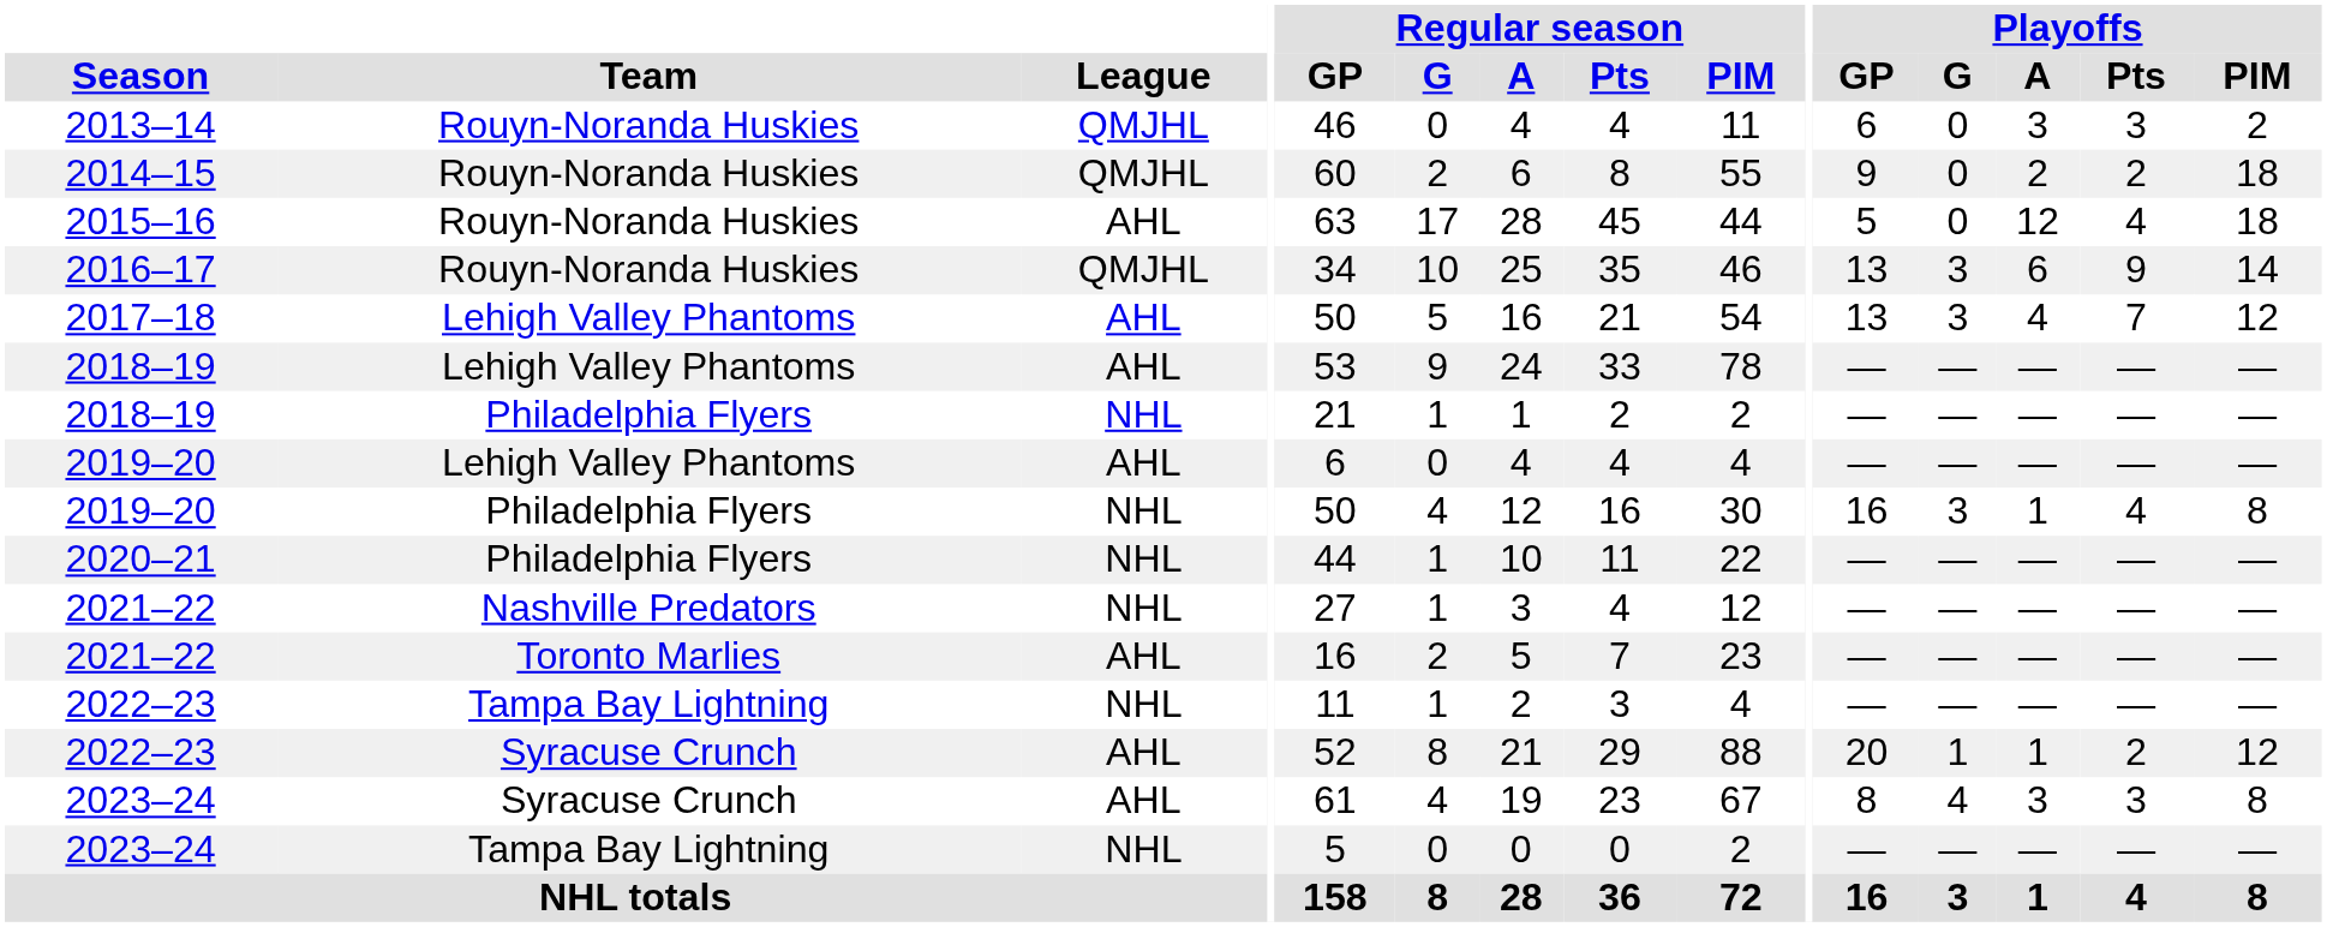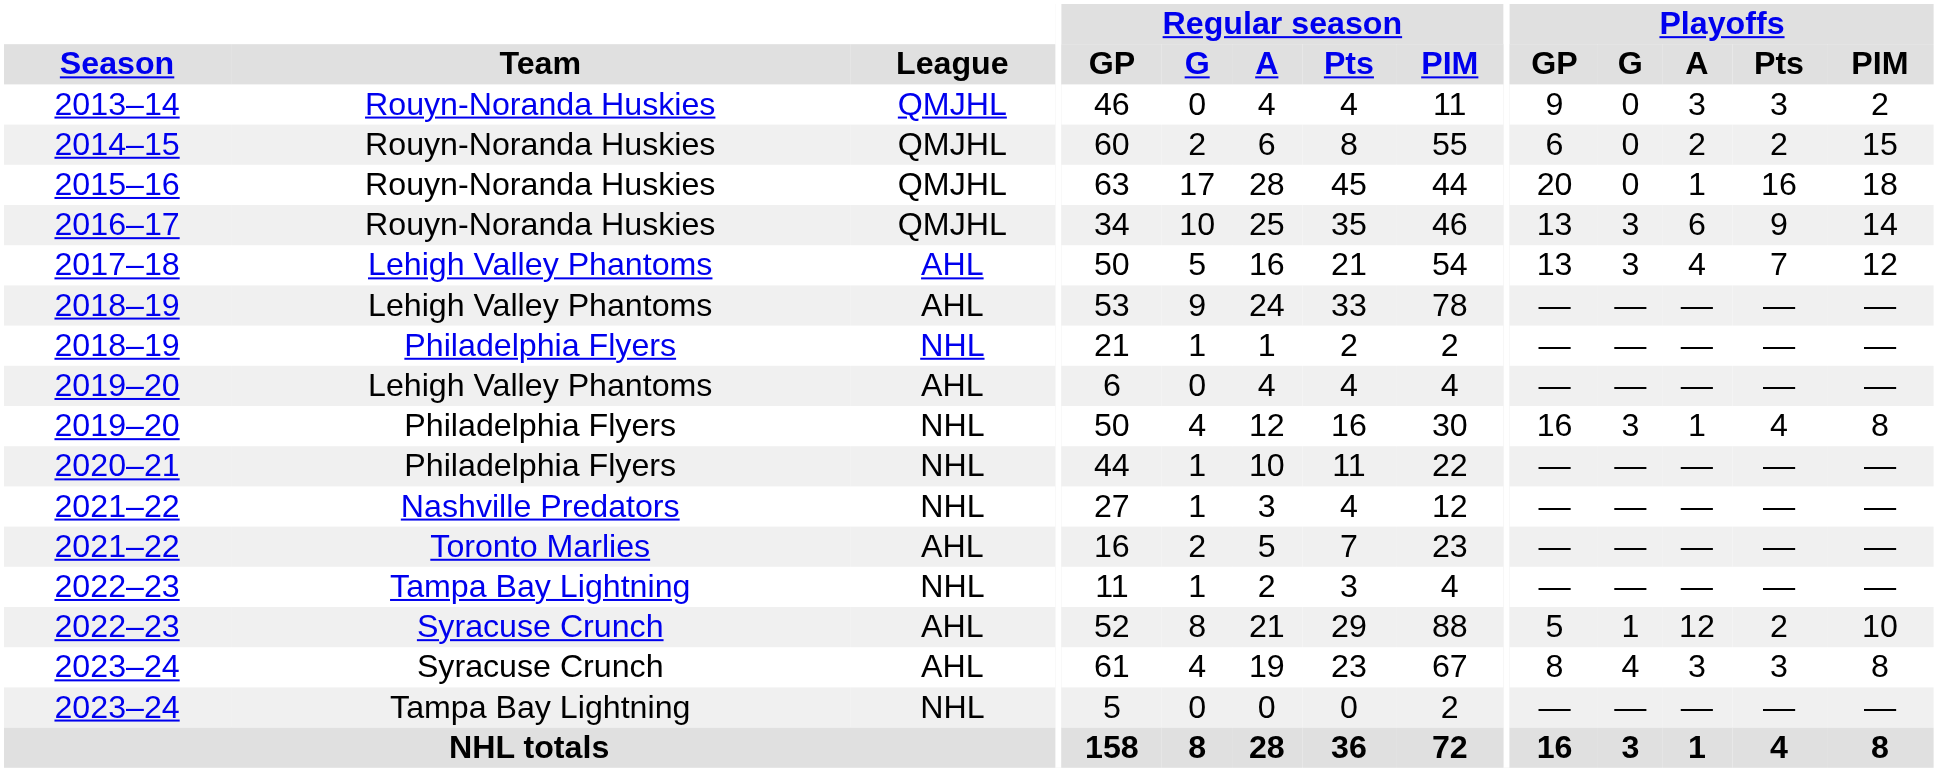2013–14 | Playoffs / GP: 6 -> 9
2014–15 | Playoffs / GP: 9 -> 6
2014–15 | Playoffs / PIM: 18 -> 15
2015–16 | League: AHL -> QMJHL
2015–16 | Playoffs / GP: 5 -> 20
2015–16 | Playoffs / A: 12 -> 1
2015–16 | Playoffs / Pts: 4 -> 16
2022–23 / Syracuse Crunch | Playoffs / GP: 20 -> 5
2022–23 / Syracuse Crunch | Playoffs / A: 1 -> 12
2022–23 / Syracuse Crunch | Playoffs / PIM: 12 -> 10
